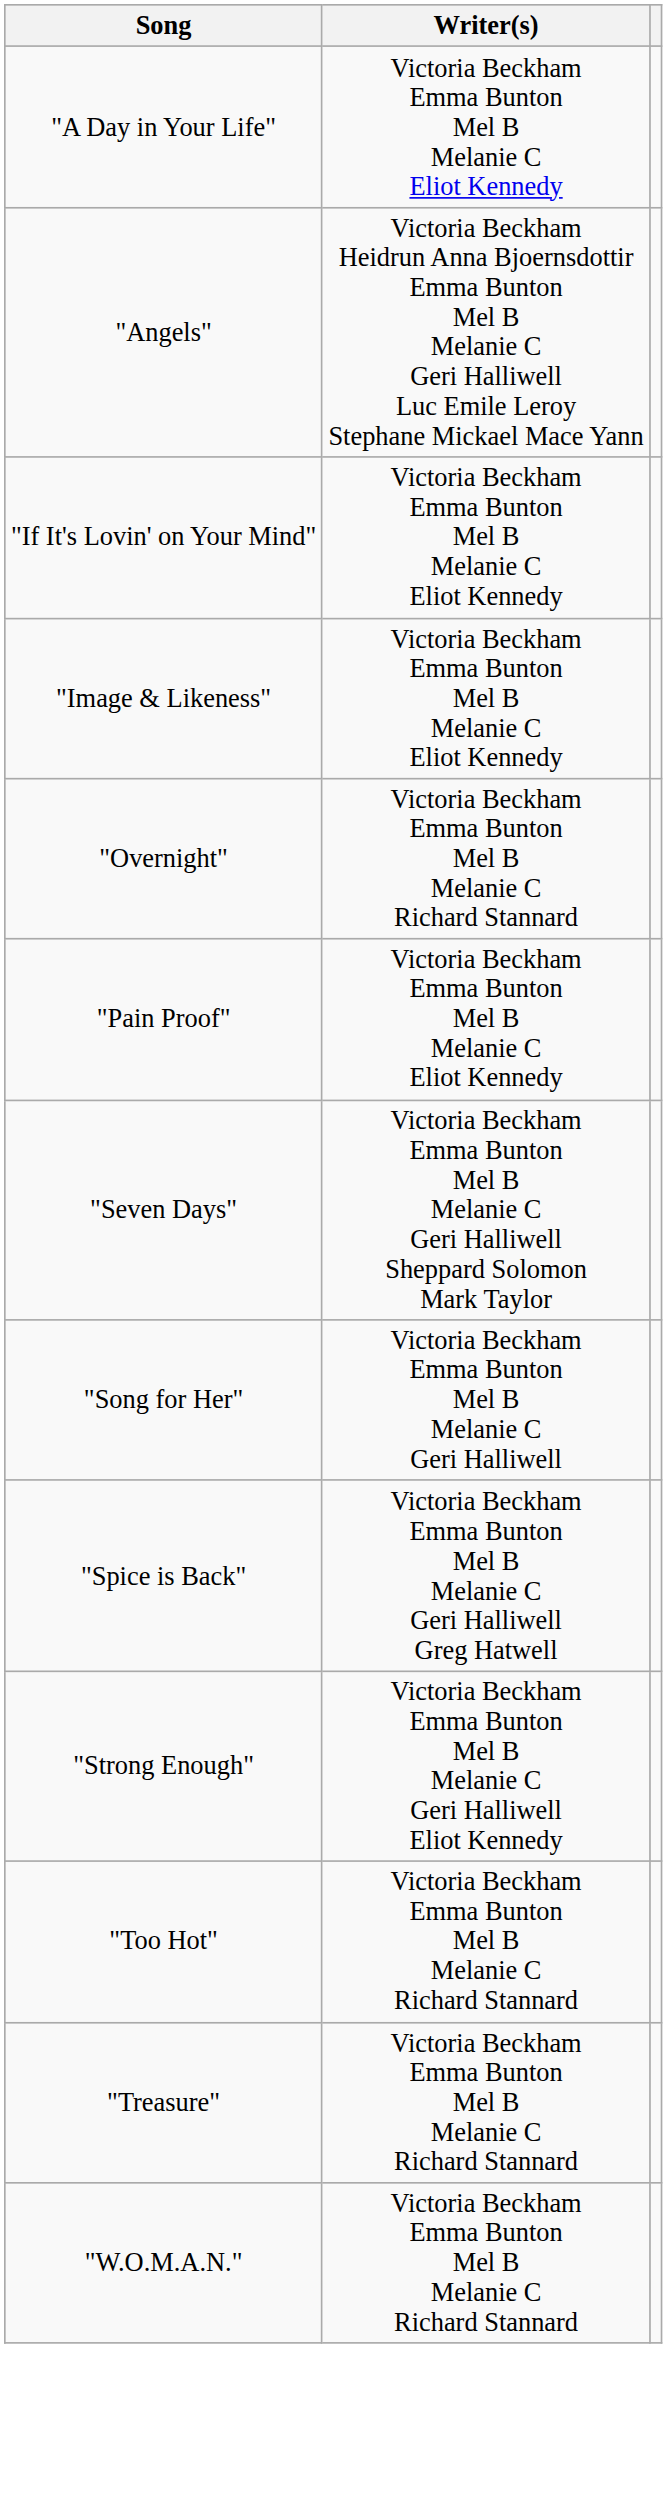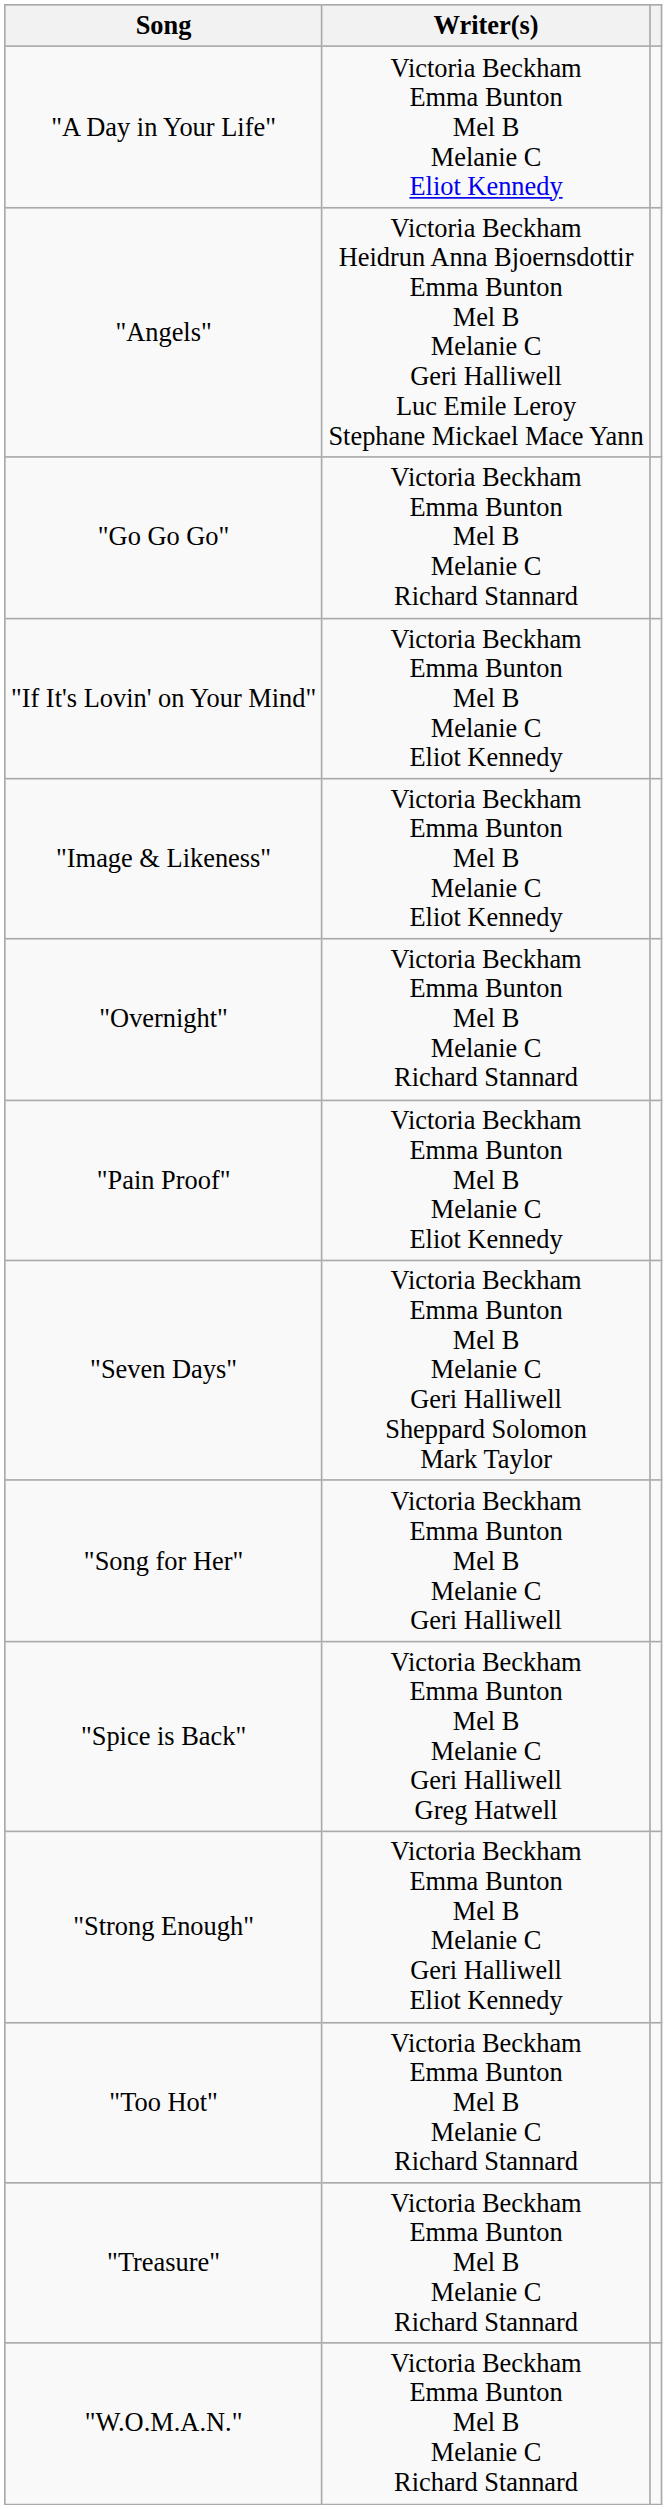+ row: "Go Go Go" | Victoria Beckham Emma Bunton Mel B Melanie C Richard Stannard
